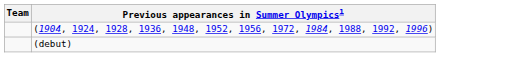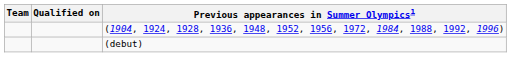+ column: Qualified on
